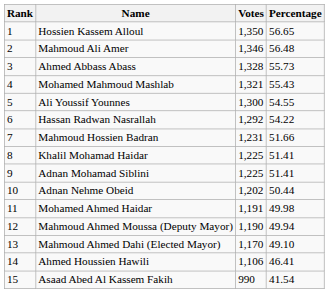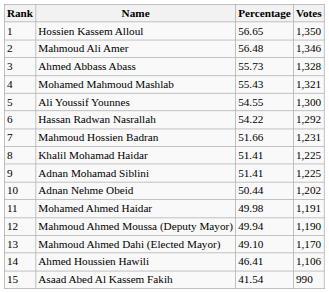columns swapped: Votes <-> Percentage
